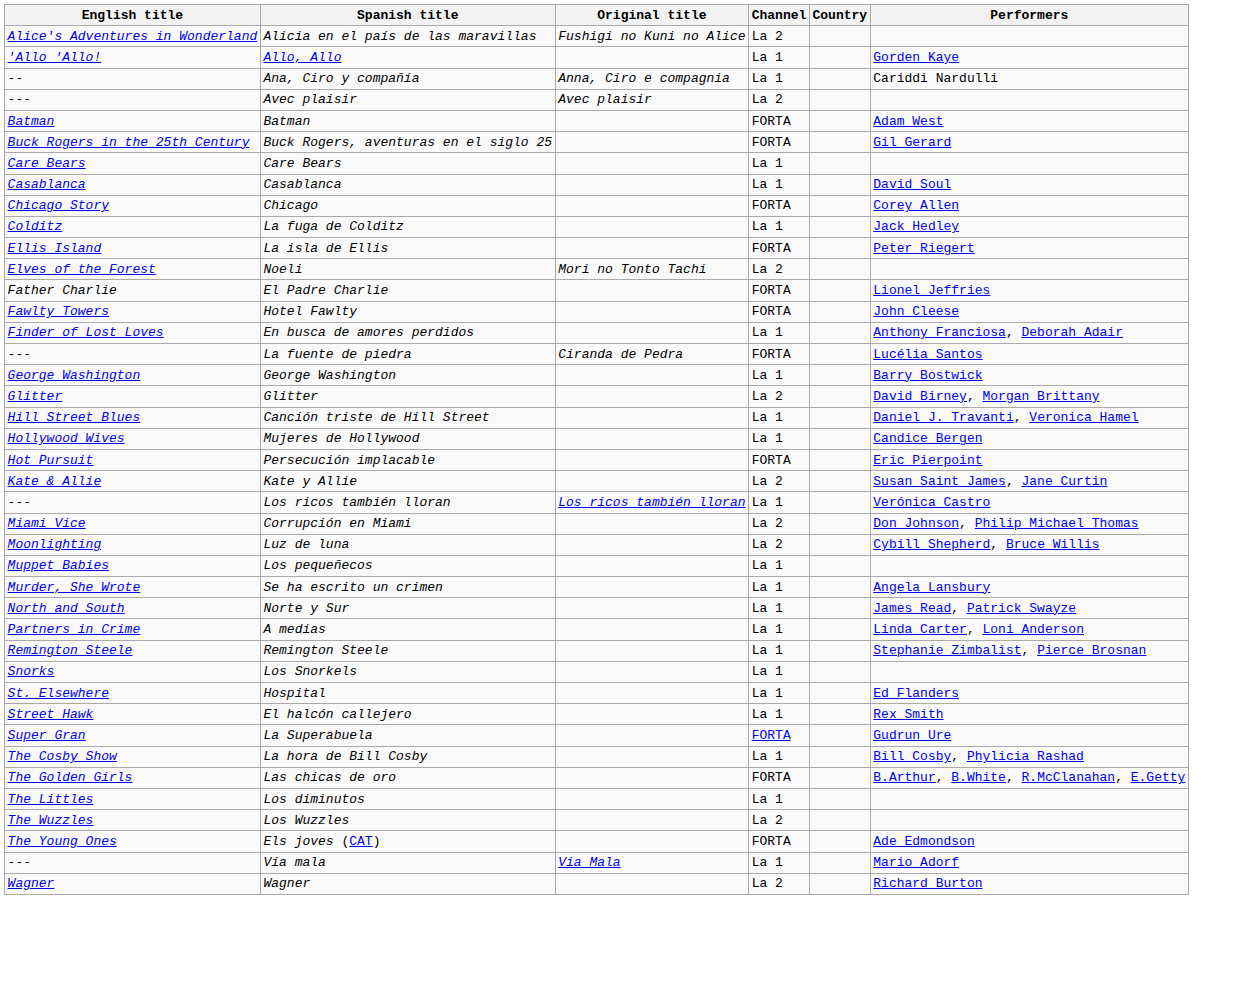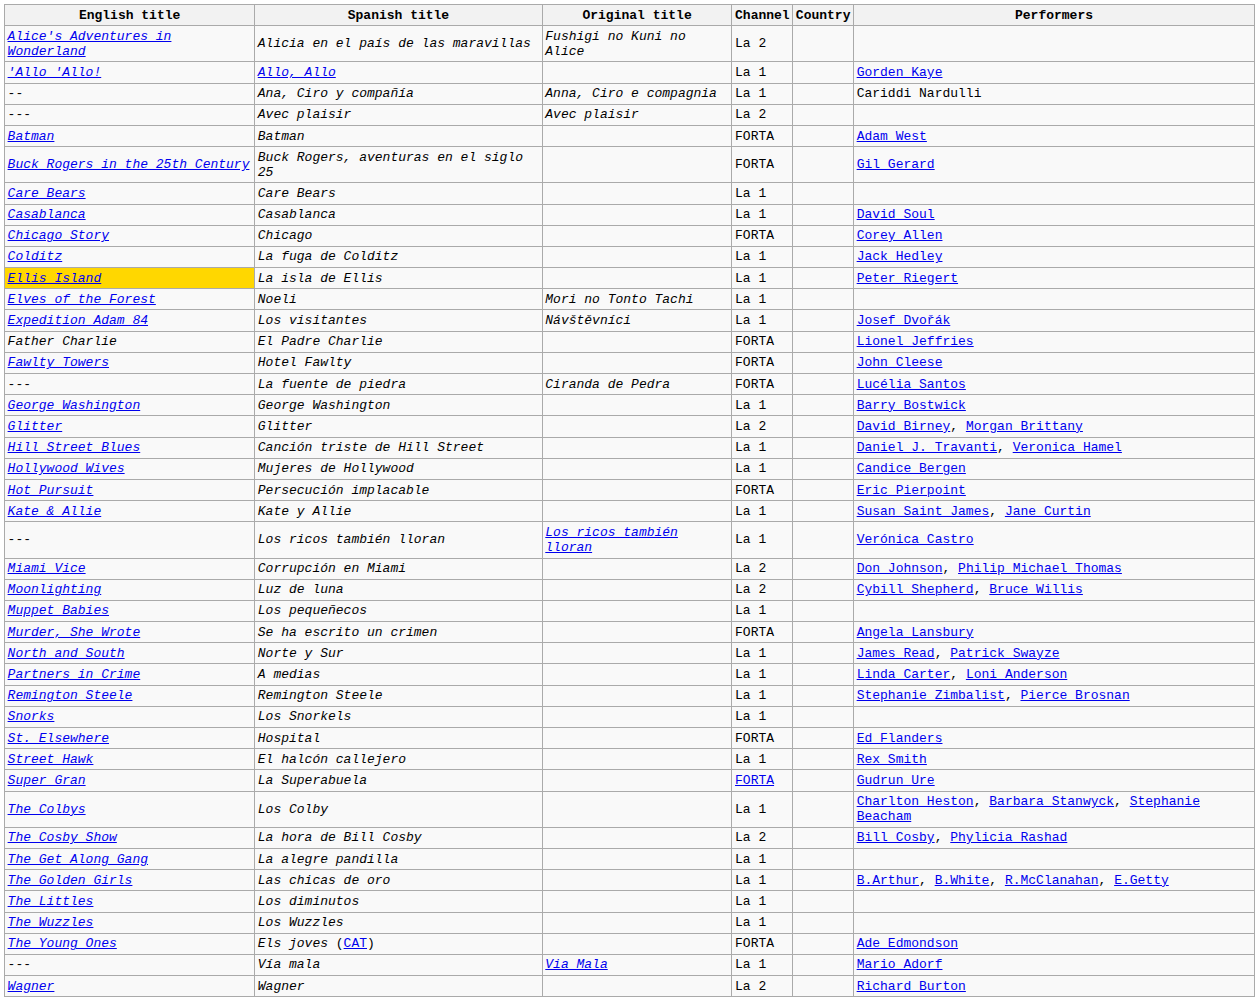La isla de Ellis | English title: no background -> gold background
La isla de Ellis | Channel: FORTA -> La 1
Noeli | Channel: La 2 -> La 1
+ row: Expedition Adam 84 | Los visitantes | Návštěvníci | La 1 | Josef Dvořák
- row: Finder of Lost Loves | En busca de amores perdidos | La 1 | Anthony Franciosa, Deborah Adair
Kate y Allie | Channel: La 2 -> La 1
Se ha escrito un crimen | Channel: La 1 -> FORTA
Hospital | Channel: La 1 -> FORTA
+ row: The Colbys | Los Colby | La 1 | Charlton Heston, Barbara Stanwyck, Stephanie Beacham
La hora de Bill Cosby | Channel: La 1 -> La 2
+ row: The Get Along Gang | La alegre pandilla | La 1
Las chicas de oro | Channel: FORTA -> La 1
Los Wuzzles | Channel: La 2 -> La 1
